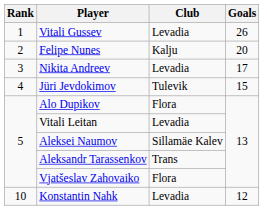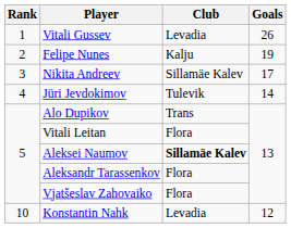Felipe Nunes | Goals: 20 -> 19
Nikita Andreev | Club: Levadia -> Sillamäe Kalev
Jüri Jevdokimov | Goals: 15 -> 14
Alo Dupikov | Club: Flora -> Trans
Vitali Leitan | Club: Levadia -> Flora
Aleksei Naumov | Club: normal -> bold
Aleksandr Tarassenkov | Club: Trans -> Flora
